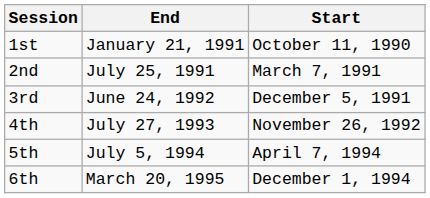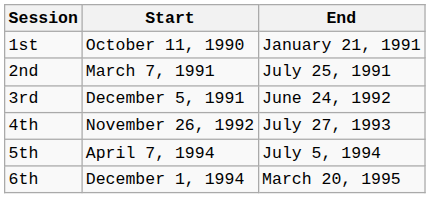columns swapped: Start <-> End
